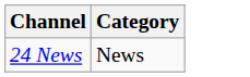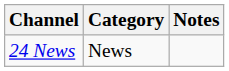+ column: Notes
